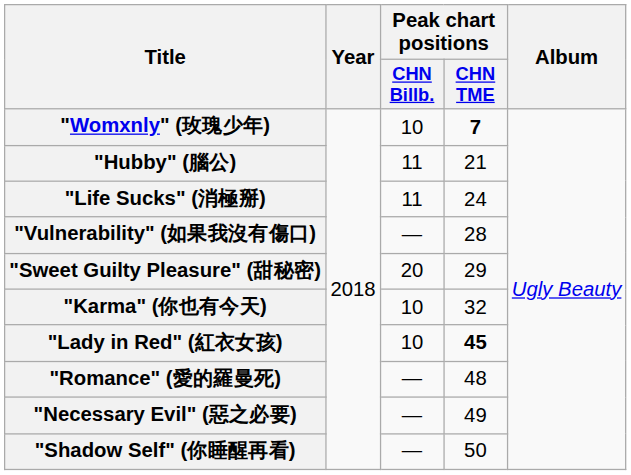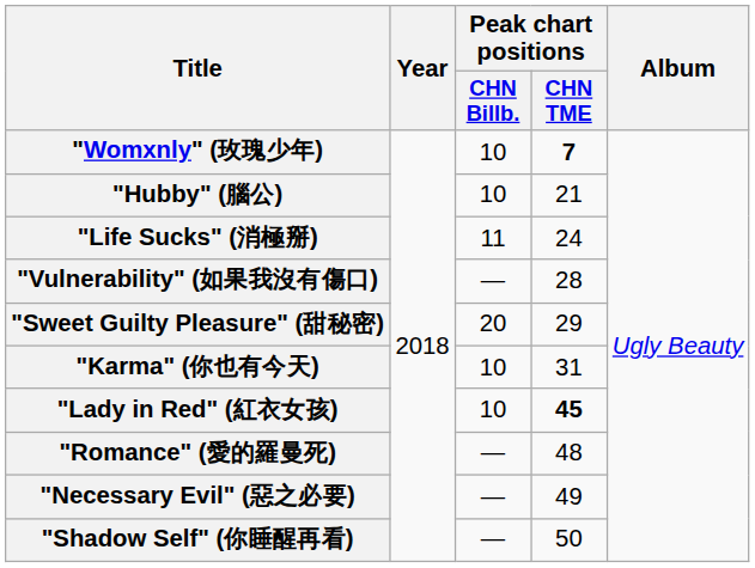"Hubby" (腦公) | Peak chart positions / CHN Billb.: 11 -> 10
"Karma" (你也有今天) | Peak chart positions / CHN TME: 32 -> 31
